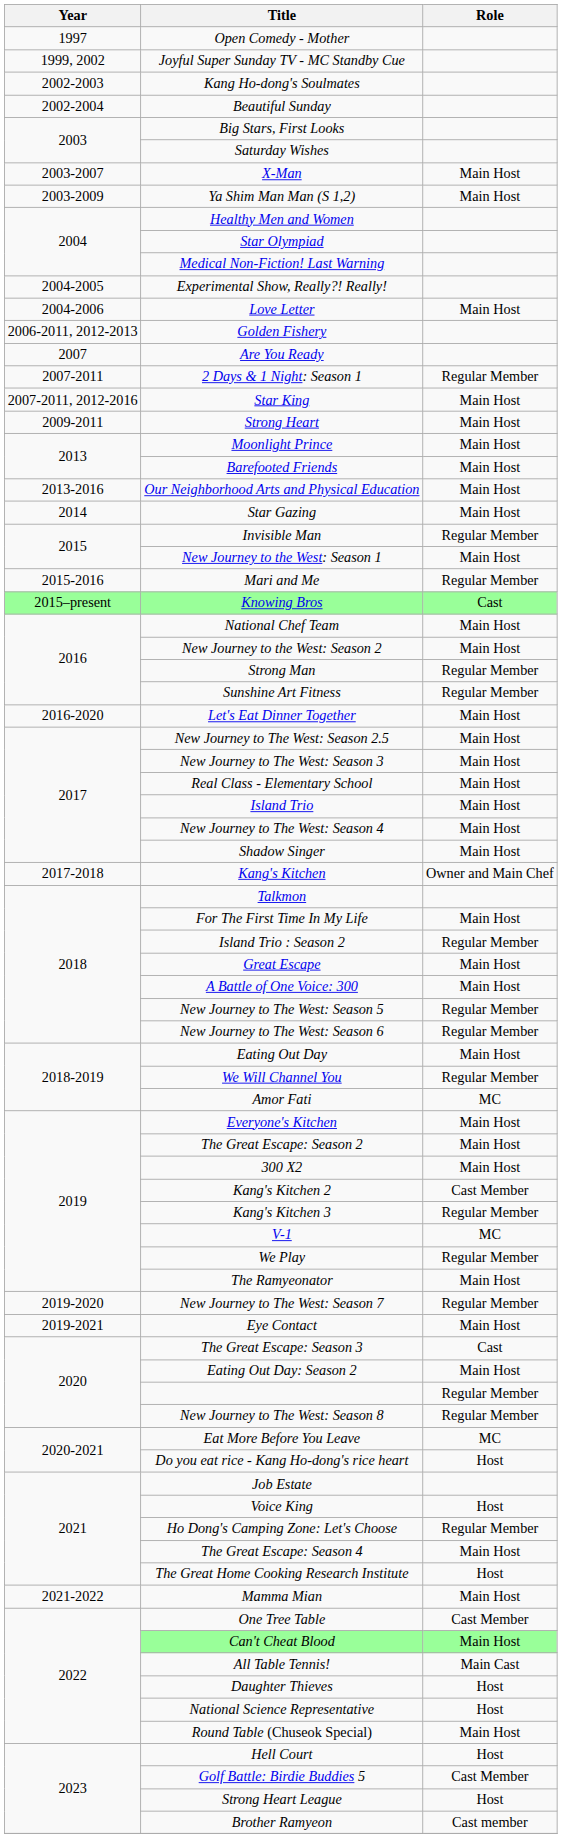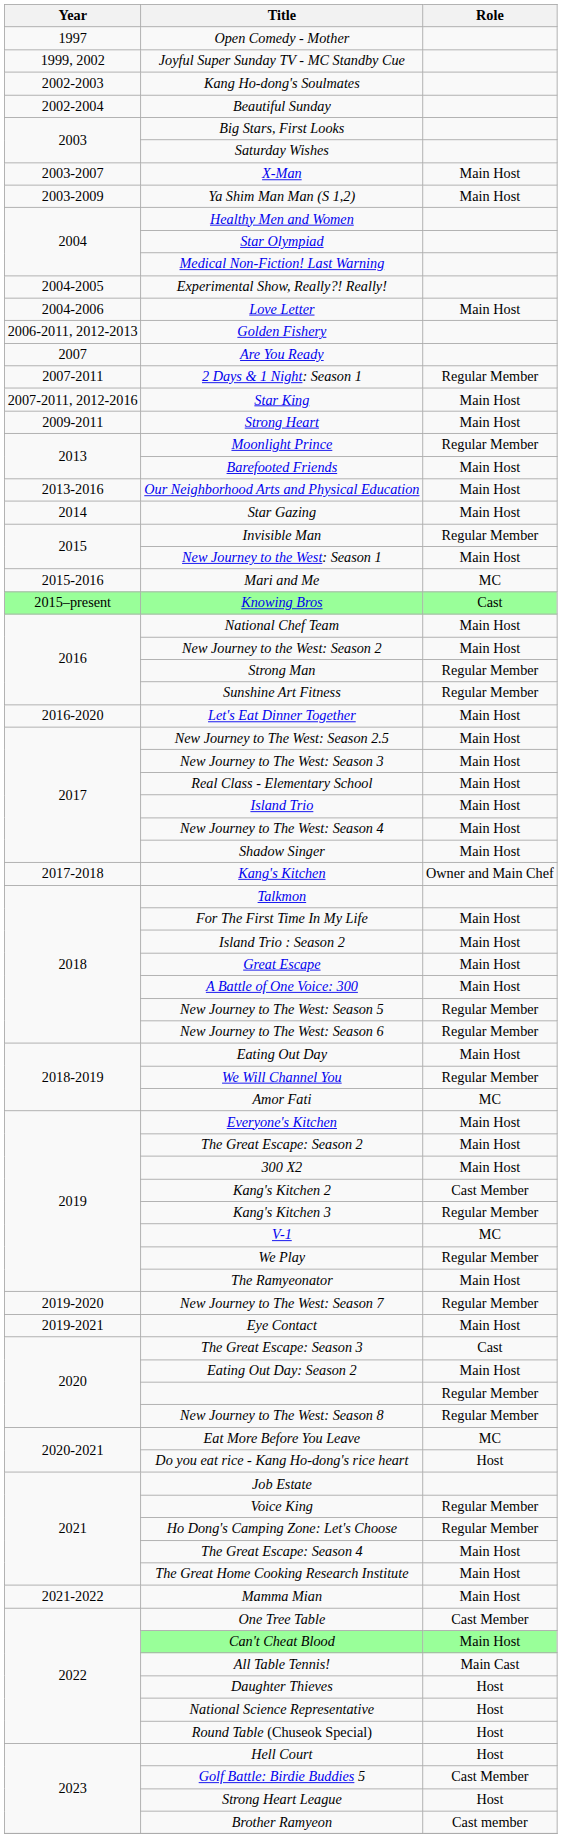Moonlight Prince | Role: Main Host -> Regular Member
Mari and Me | Role: Regular Member -> MC
Island Trio : Season 2 | Role: Regular Member -> Main Host
Voice King | Role: Host -> Regular Member
The Great Home Cooking Research Institute | Role: Host -> Main Host
Round Table (Chuseok Special) | Role: Main Host -> Host
